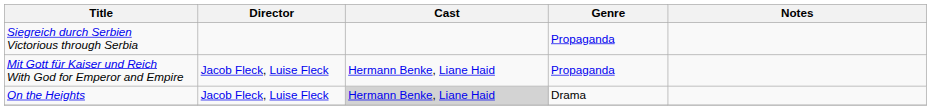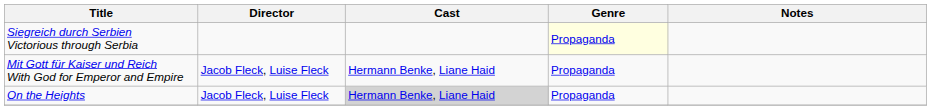Siegreich durch Serbien Victorious through Serbia | Genre: no background -> lightyellow background
On the Heights | Genre: Drama -> Propaganda
